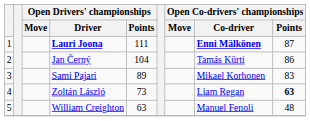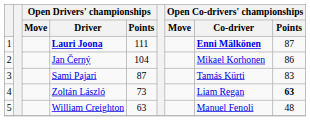Jan Černý | Open Co-drivers' championships / Co-driver: Tamás Kürti -> Mikael Korhonen
Sami Pajari | Open Drivers' championships / Points: 89 -> 87
Sami Pajari | Open Co-drivers' championships / Co-driver: Mikael Korhonen -> Tamás Kürti
